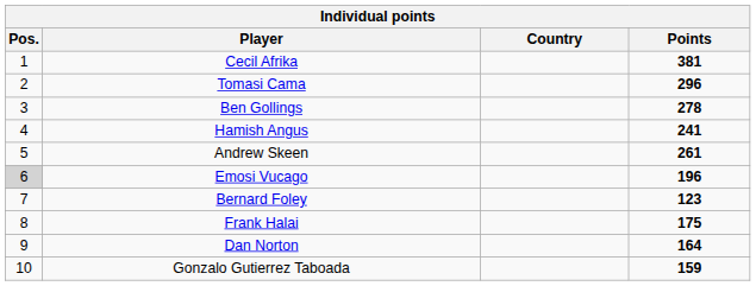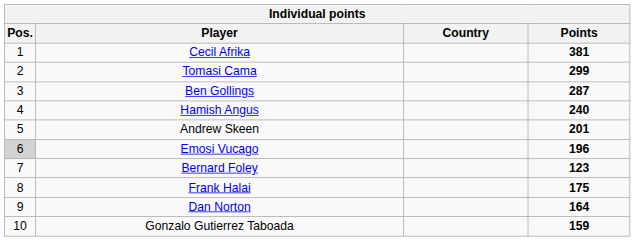Tomasi Cama | Points: 296 -> 299
Ben Gollings | Points: 278 -> 287
Hamish Angus | Points: 241 -> 240
Andrew Skeen | Points: 261 -> 201
